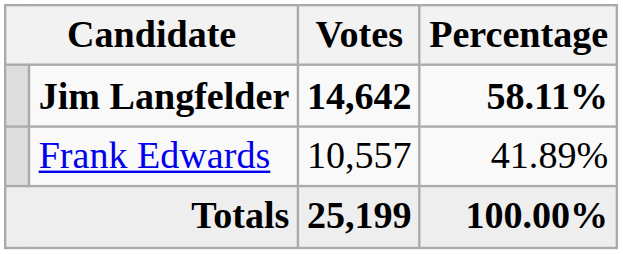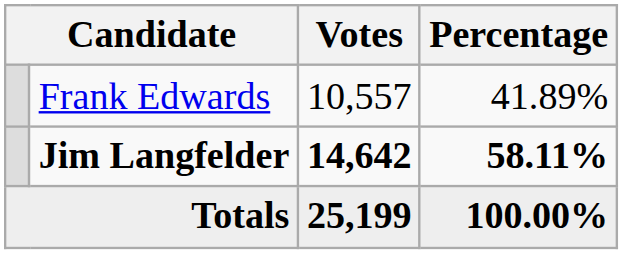rows swapped: Jim Langfelder <-> Frank Edwards
